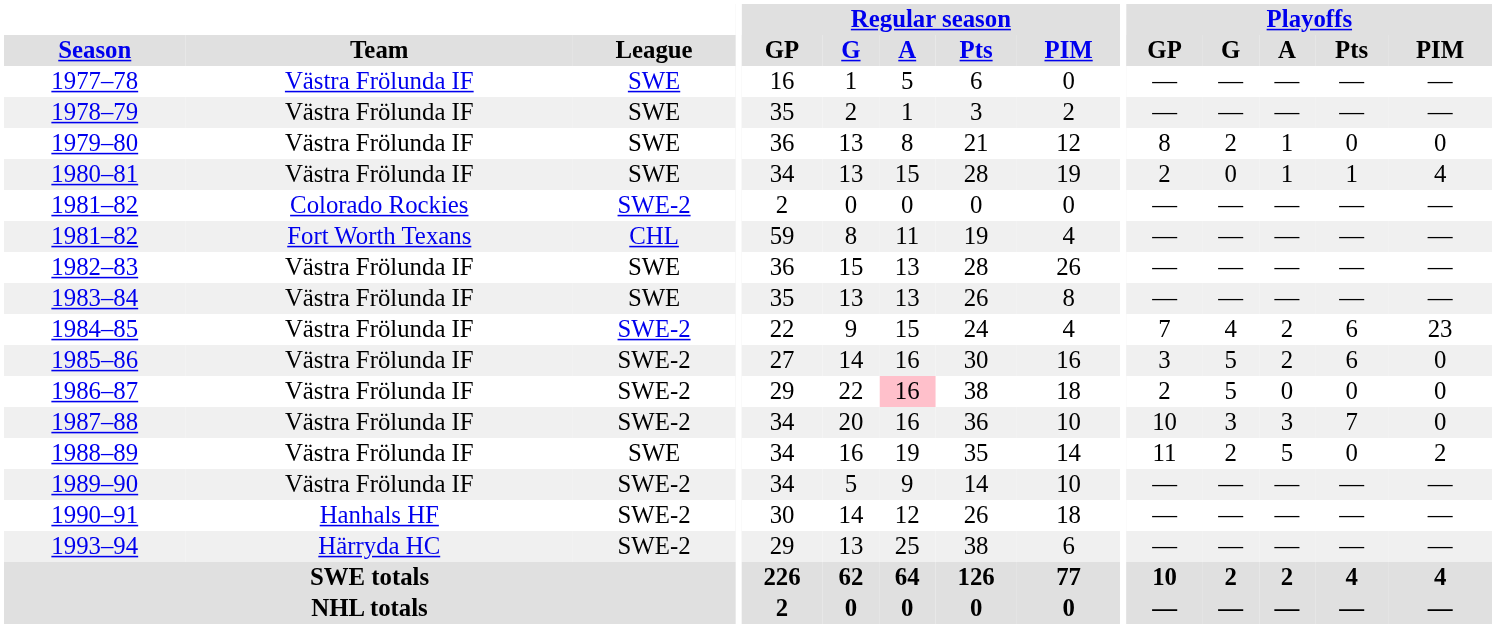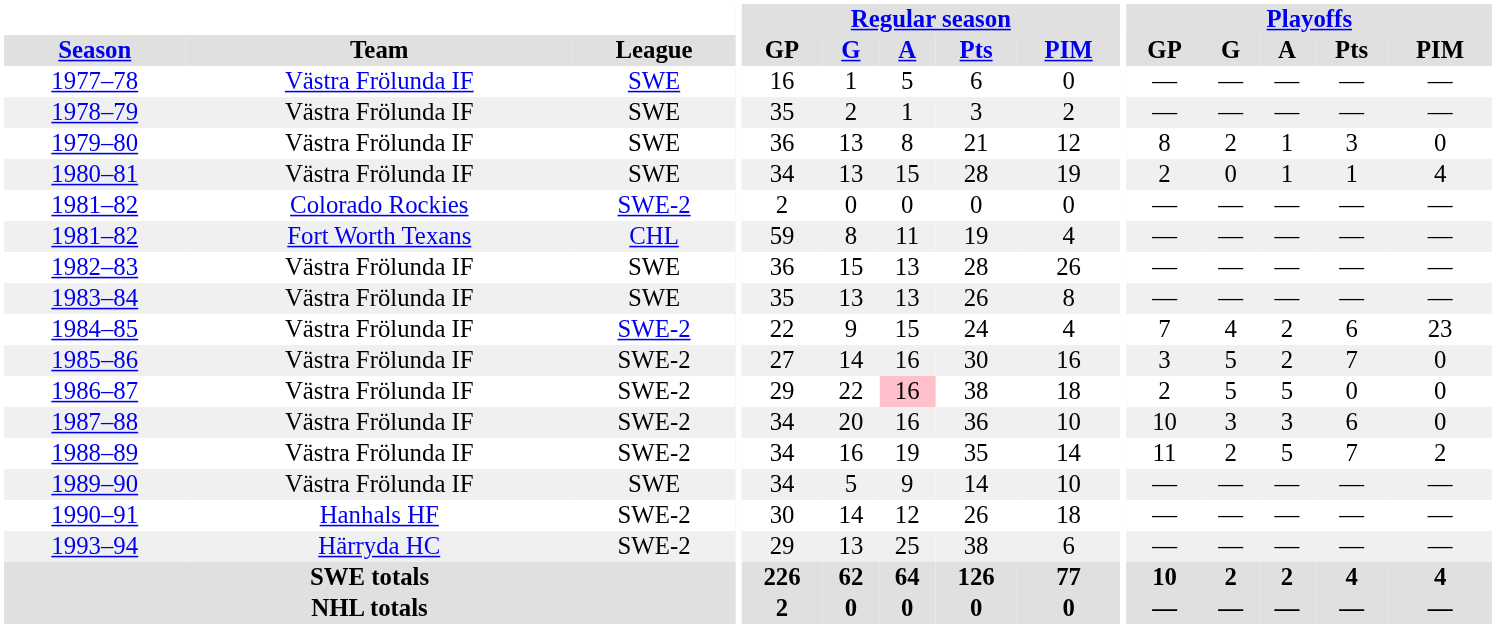1979–80 | Playoffs / Pts: 0 -> 3
1985–86 | Playoffs / Pts: 6 -> 7
1986–87 | Playoffs / A: 0 -> 5
1987–88 | Playoffs / Pts: 7 -> 6
1988–89 | League: SWE -> SWE-2
1988–89 | Playoffs / Pts: 0 -> 7
1989–90 | League: SWE-2 -> SWE
